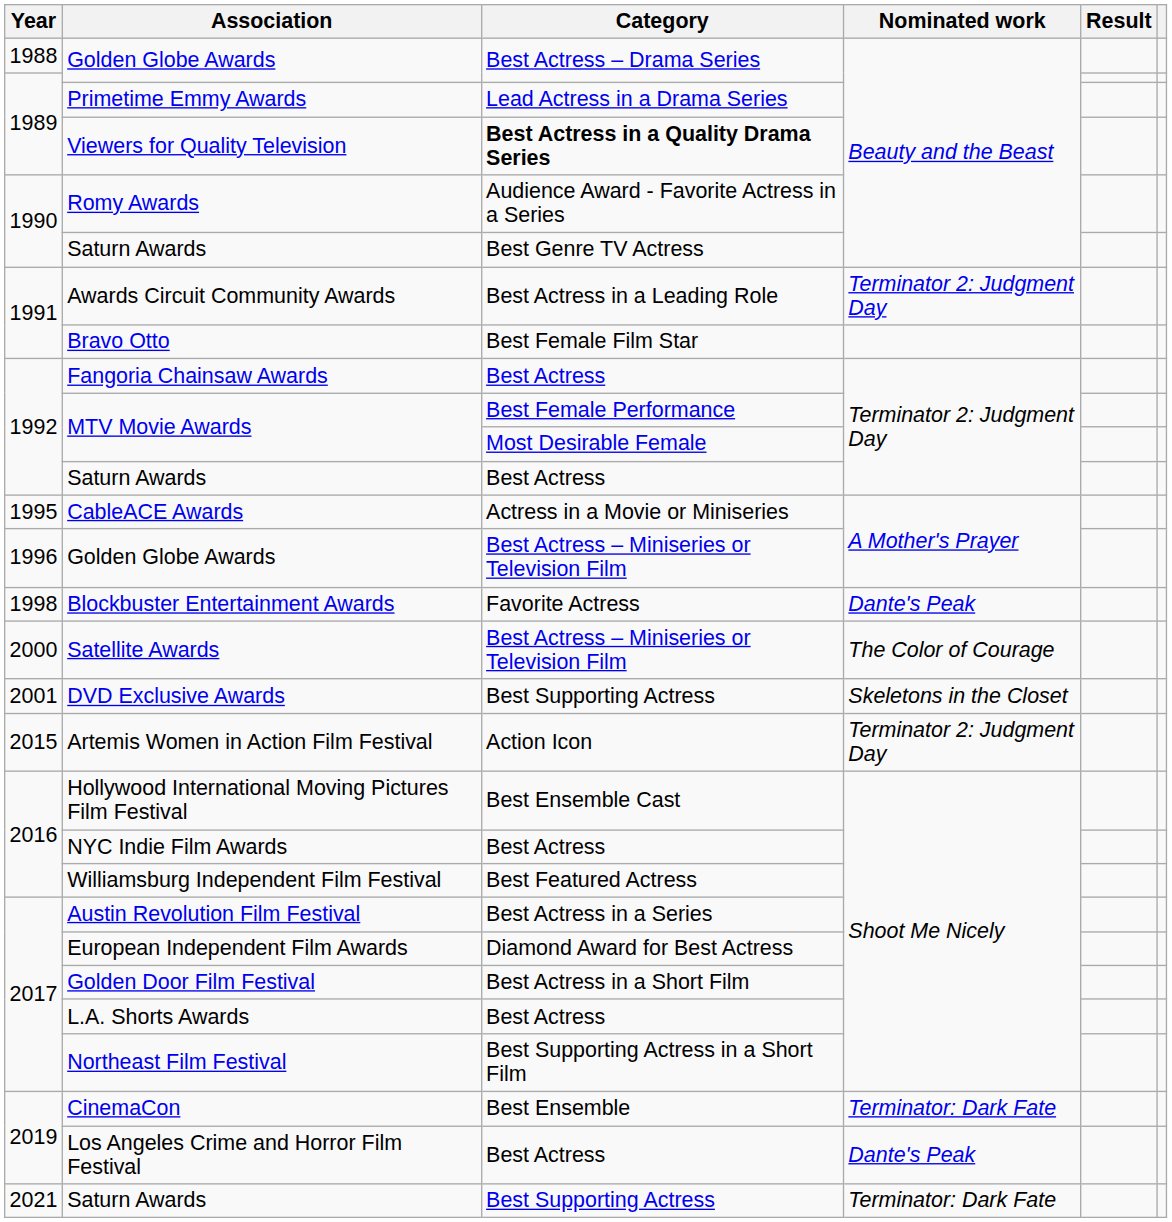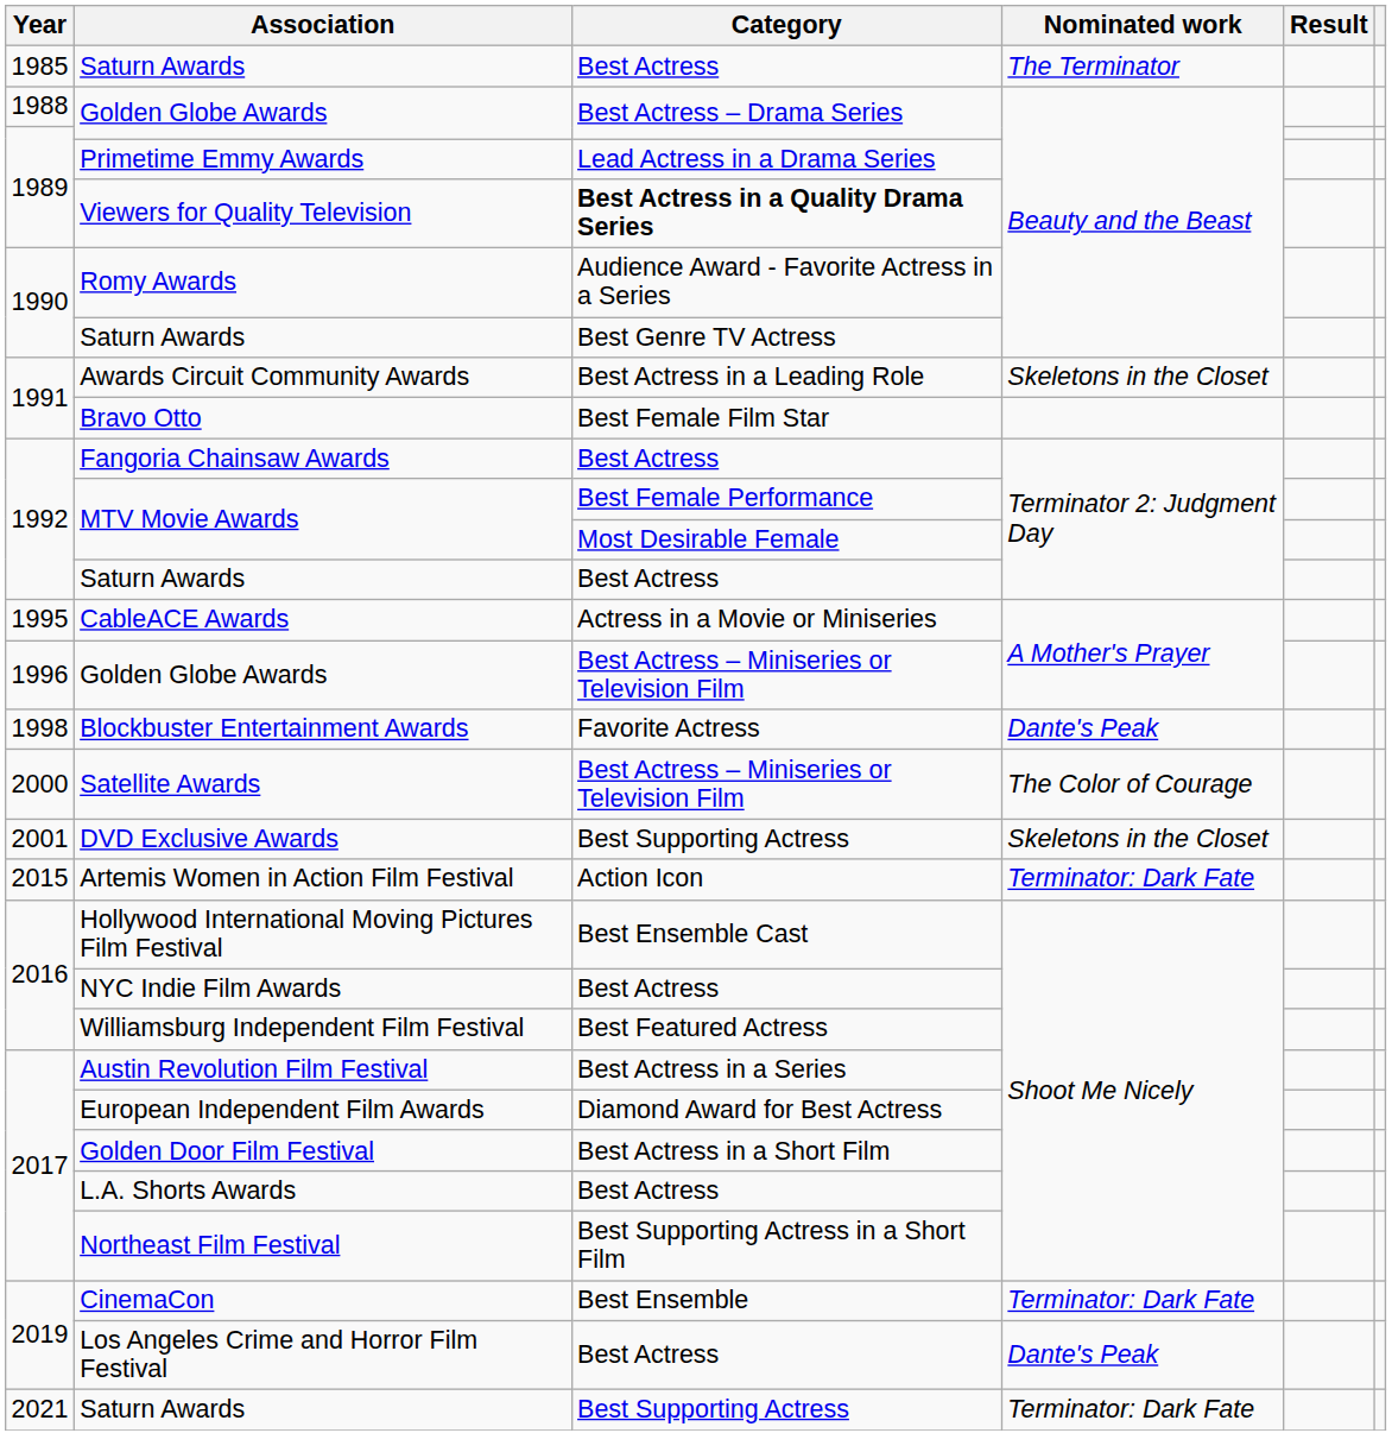+ row: 1985 | Saturn Awards | Best Actress | The Terminator
Awards Circuit Community Awards | Nominated work: Terminator 2: Judgment Day -> Skeletons in the Closet
Artemis Women in Action Film Festival | Nominated work: Terminator 2: Judgment Day -> Terminator: Dark Fate
